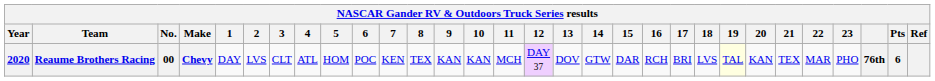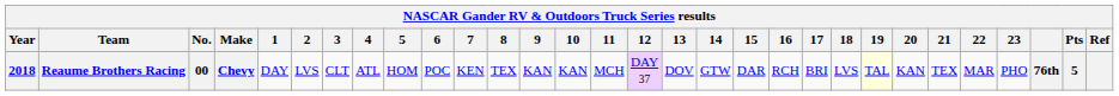Reaume Brothers Racing | Year: 2020 -> 2018
Reaume Brothers Racing | Pts: 6 -> 5
